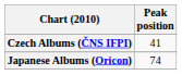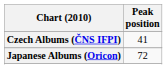Japanese Albums (Oricon) | Peak position: 74 -> 72
